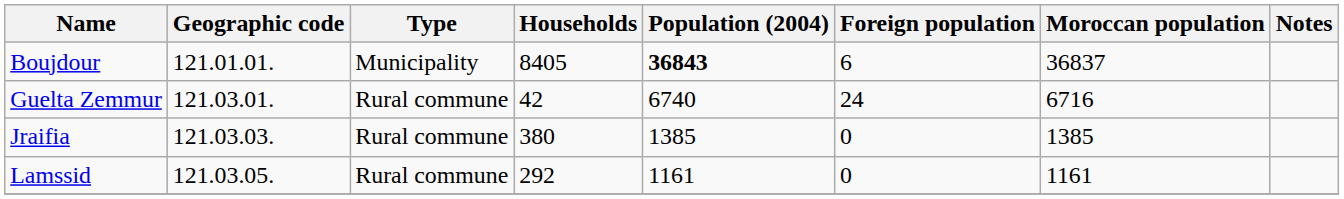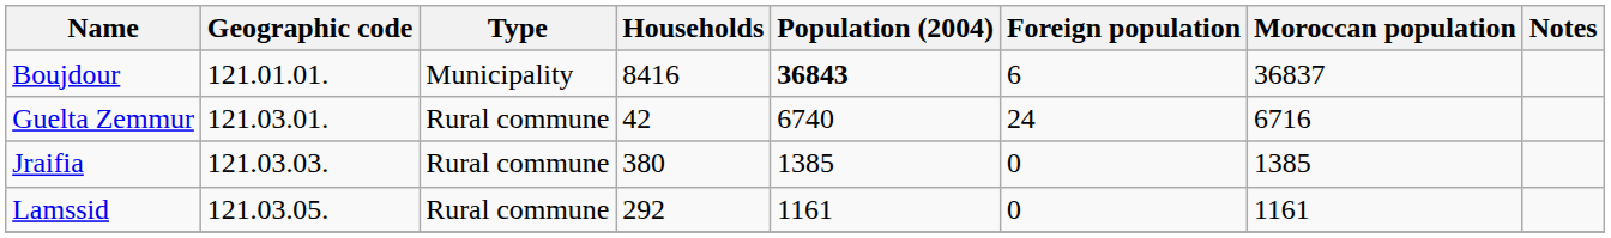Boujdour | Households: 8405 -> 8416
